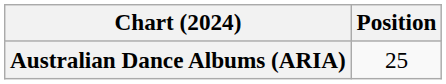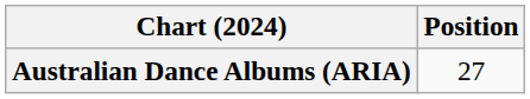Australian Dance Albums (ARIA) | Position: 25 -> 27
